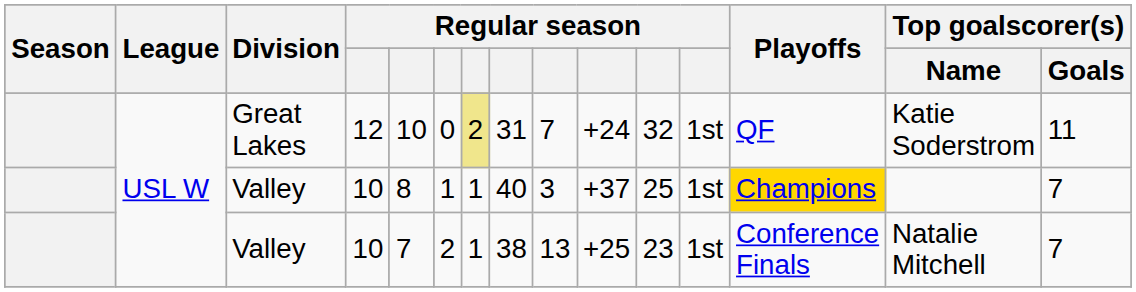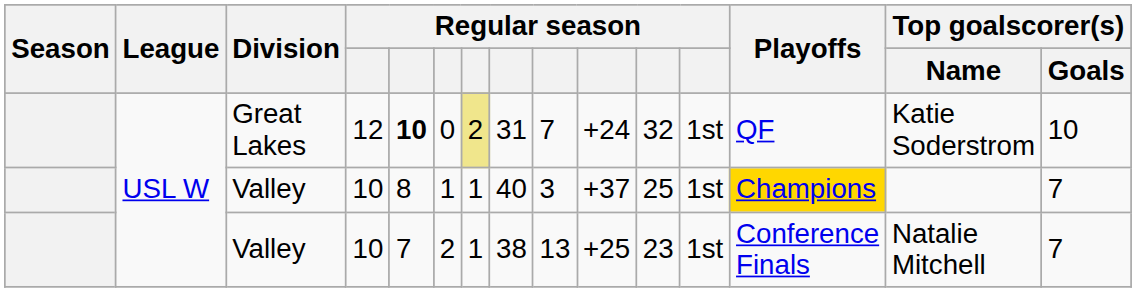Great Lakes | column 5: normal -> bold
Great Lakes | Top goalscorer(s) / Goals: 11 -> 10
